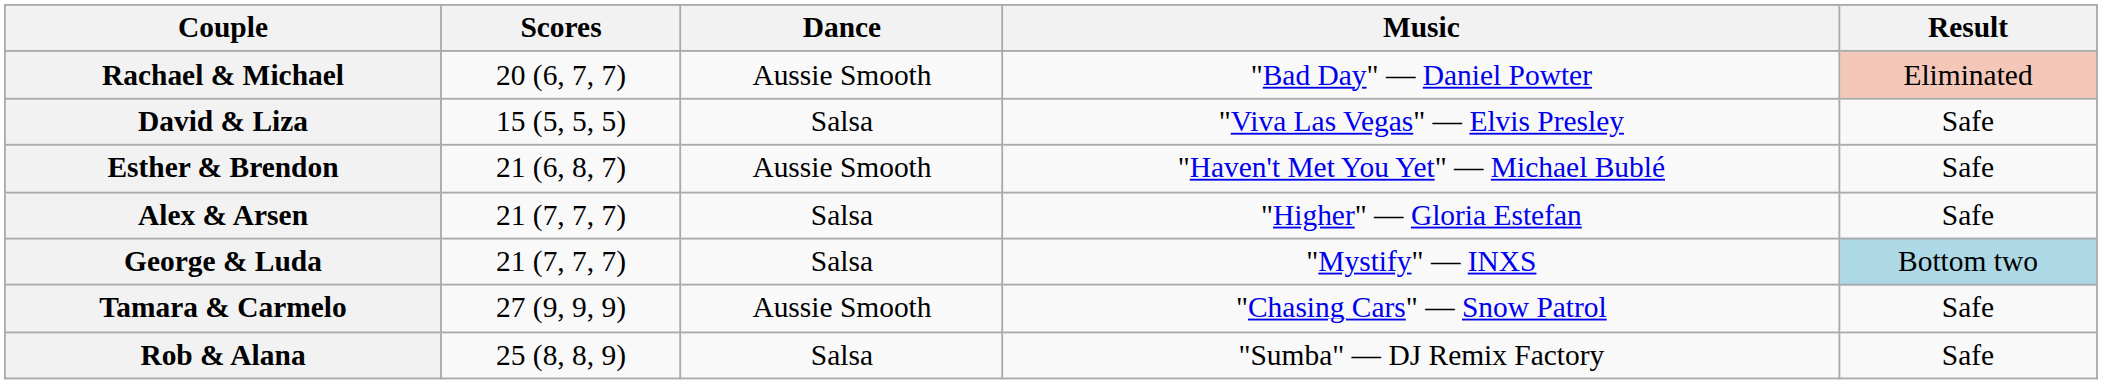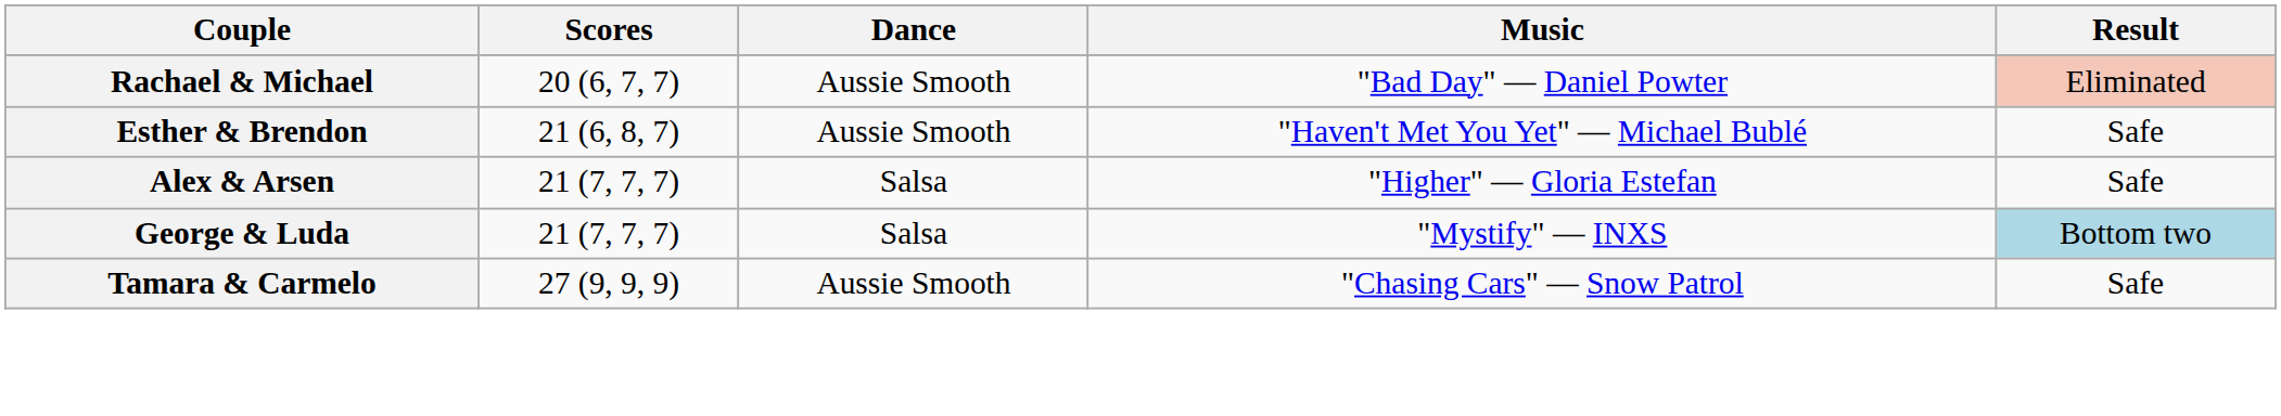- row: David & Liza | 15 (5, 5, 5) | Salsa | "Viva Las Vegas" — Elvis Presley | Safe
- row: Rob & Alana | 25 (8, 8, 9) | Salsa | "Sumba" — DJ Remix Factory | Safe
